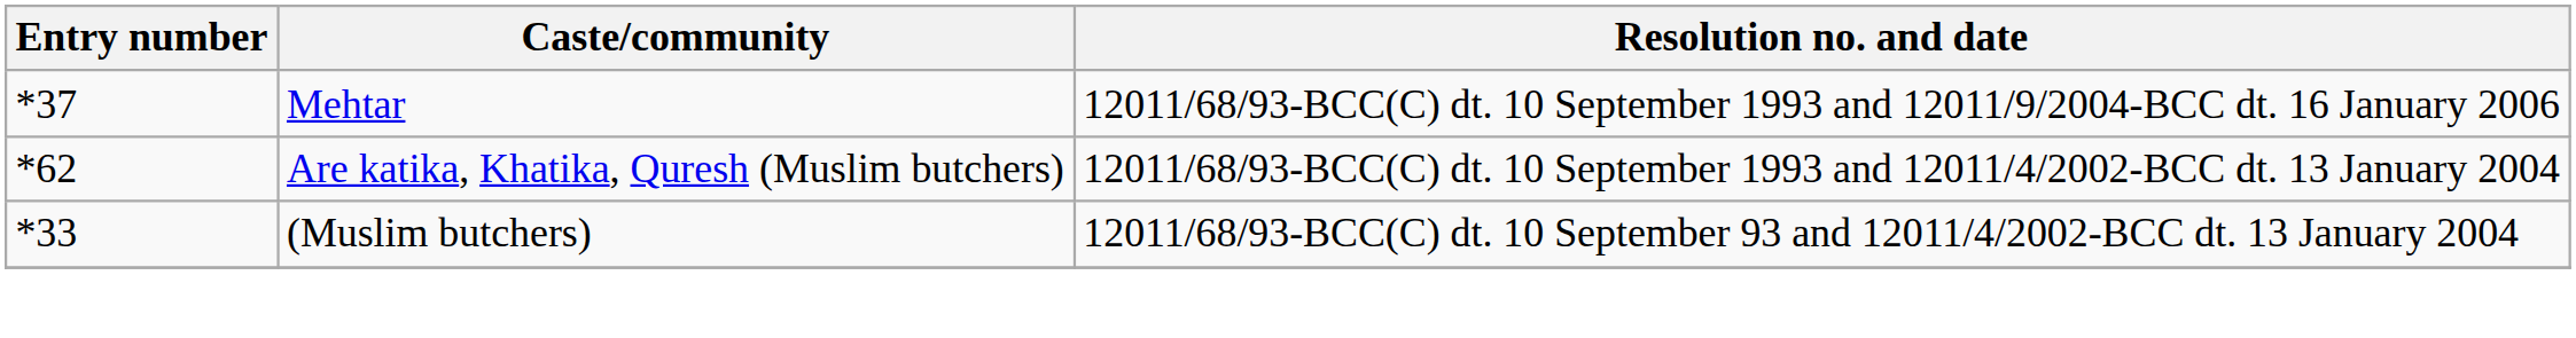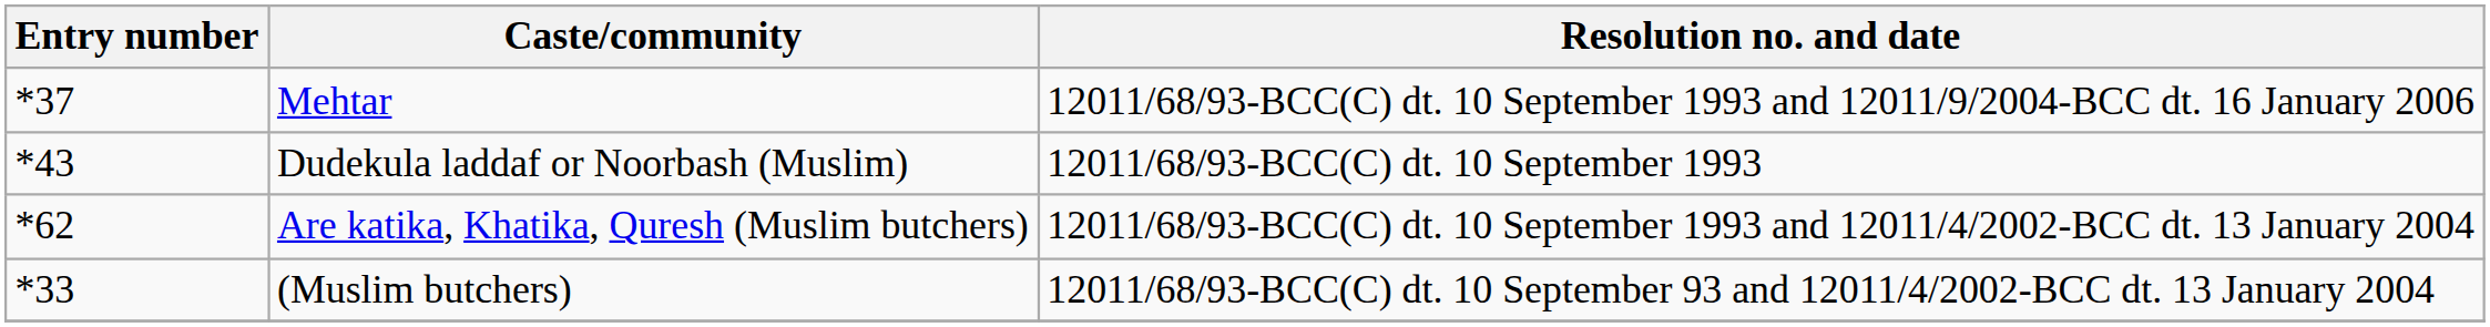+ row: *43 | Dudekula laddaf or Noorbash (Muslim) | 12011/68/93-BCC(C) dt. 10 September 1993
